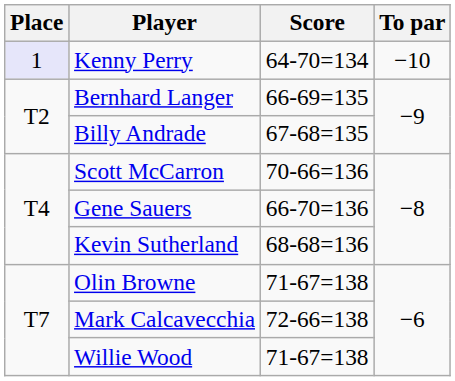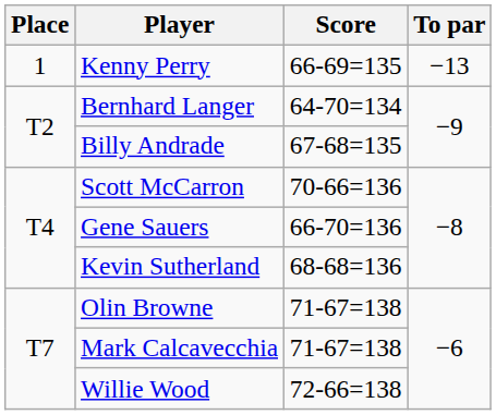Kenny Perry | Place: lavender background -> no background
Kenny Perry | Score: 64-70=134 -> 66-69=135
Kenny Perry | To par: −10 -> −13
Bernhard Langer | Score: 66-69=135 -> 64-70=134
Mark Calcavecchia | Score: 72-66=138 -> 71-67=138
Willie Wood | Score: 71-67=138 -> 72-66=138
